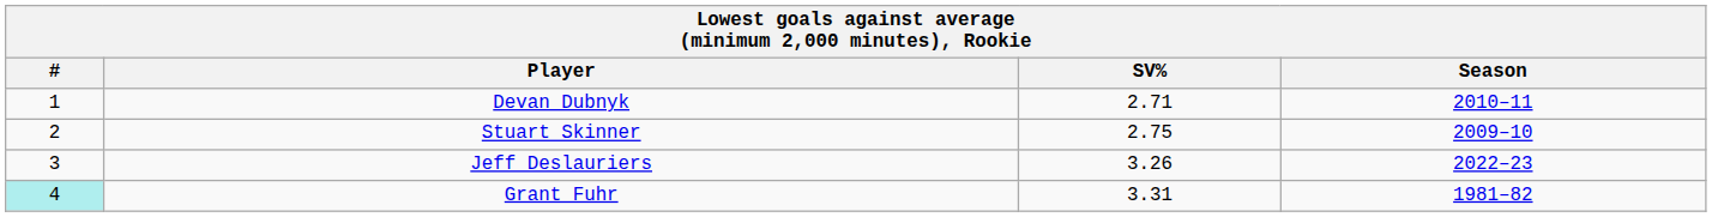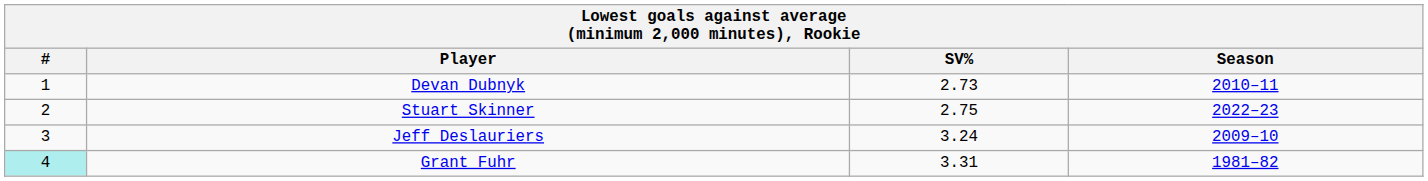Devan Dubnyk | SV%: 2.71 -> 2.73
Stuart Skinner | Season: 2009–10 -> 2022–23
Jeff Deslauriers | SV%: 3.26 -> 3.24
Jeff Deslauriers | Season: 2022–23 -> 2009–10
